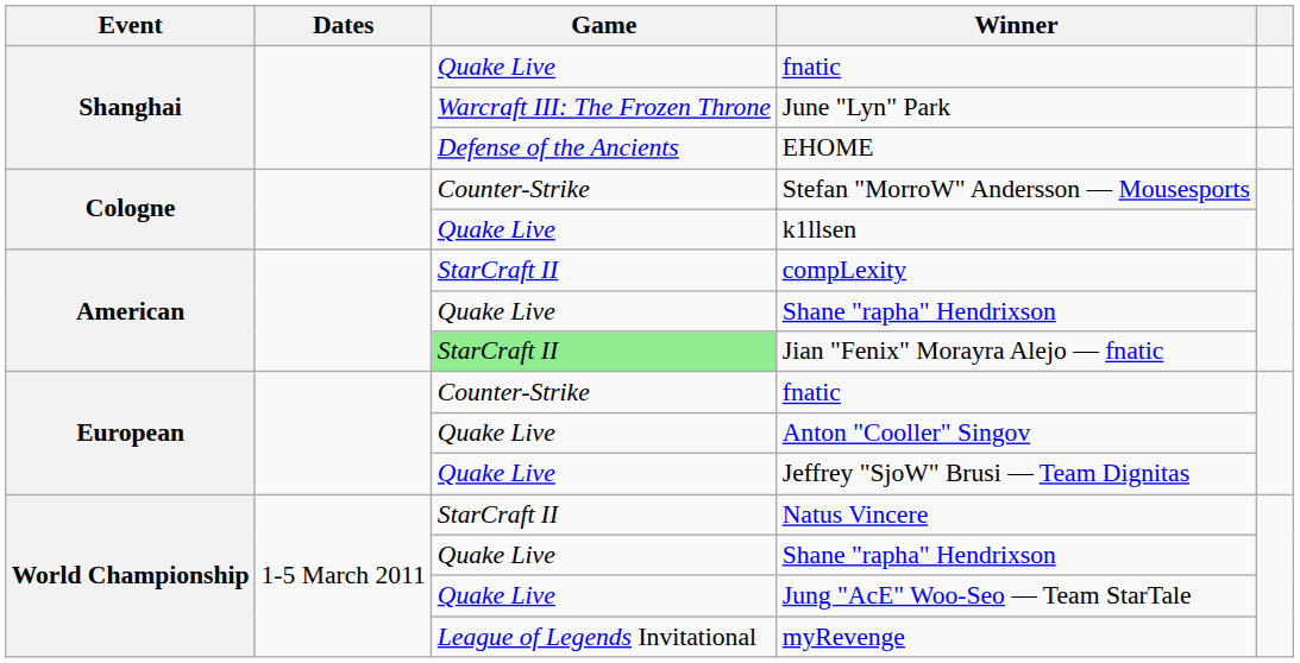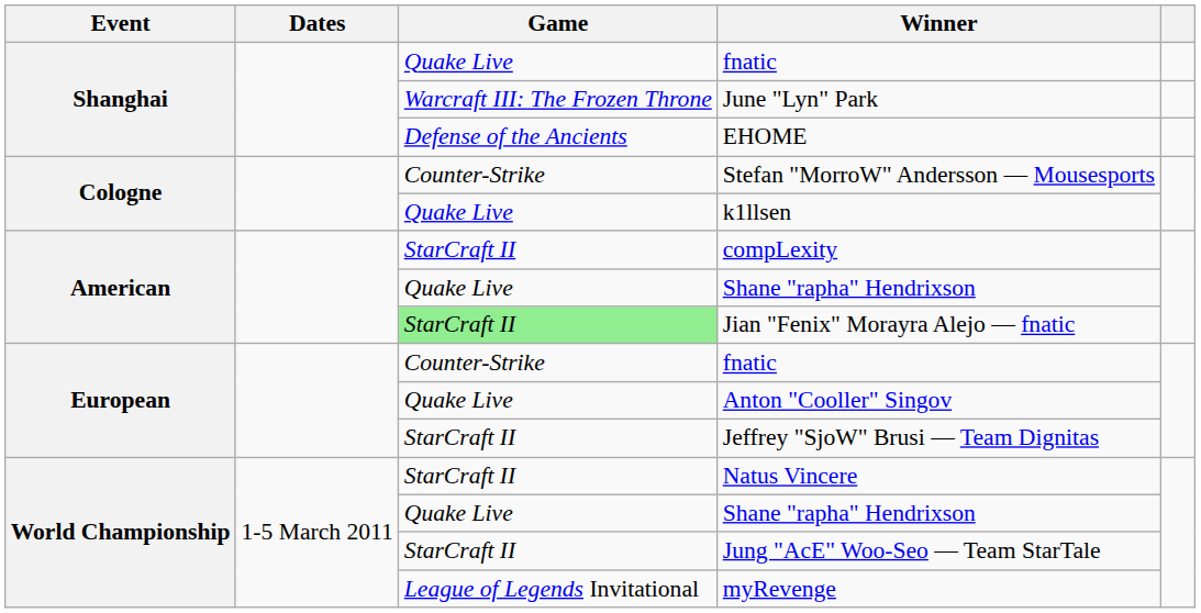Jeffrey "SjoW" Brusi — Team Dignitas | Game: Quake Live -> StarCraft II
Jung "AcE" Woo-Seo — Team StarTale | Game: Quake Live -> StarCraft II
